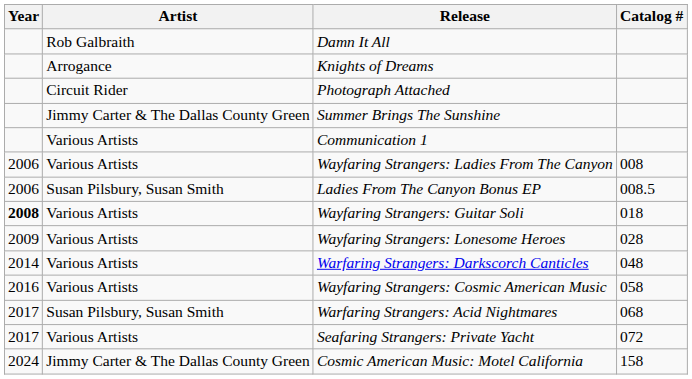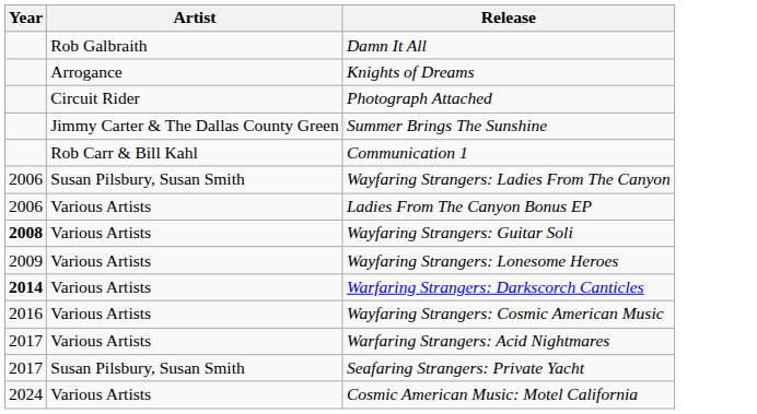- column: Catalog # | 008 | 008.5 | 018 | 028 | 048 | 058 | 068 | 072 | 158
Communication 1 | Artist: Various Artists -> Rob Carr & Bill Kahl
Wayfaring Strangers: Ladies From The Canyon | Artist: Various Artists -> Susan Pilsbury, Susan Smith
Ladies From The Canyon Bonus EP | Artist: Susan Pilsbury, Susan Smith -> Various Artists
Warfaring Strangers: Darkscorch Canticles | Year: normal -> bold
Warfaring Strangers: Acid Nightmares | Artist: Susan Pilsbury, Susan Smith -> Various Artists
Seafaring Strangers: Private Yacht | Artist: Various Artists -> Susan Pilsbury, Susan Smith
Cosmic American Music: Motel California | Artist: Jimmy Carter & The Dallas County Green -> Various Artists
